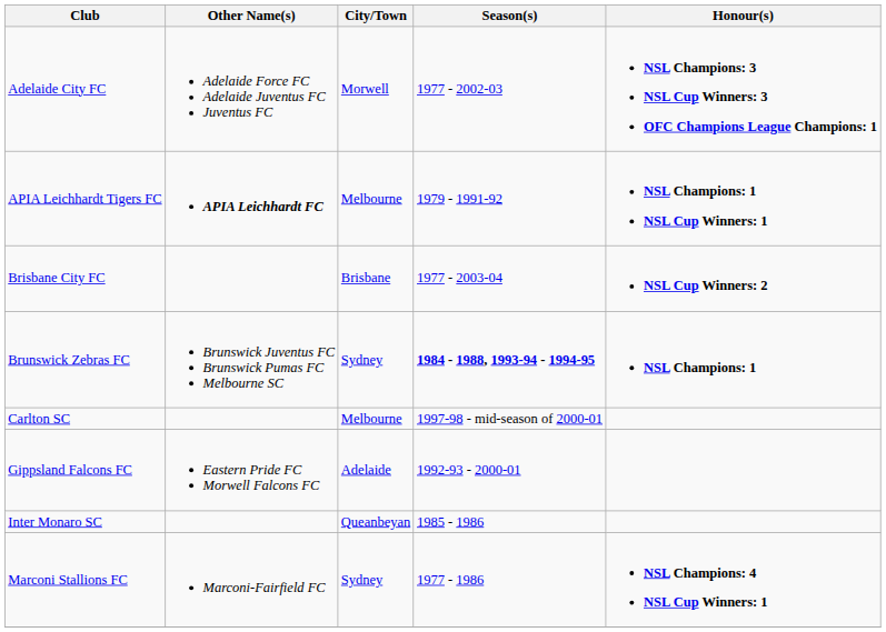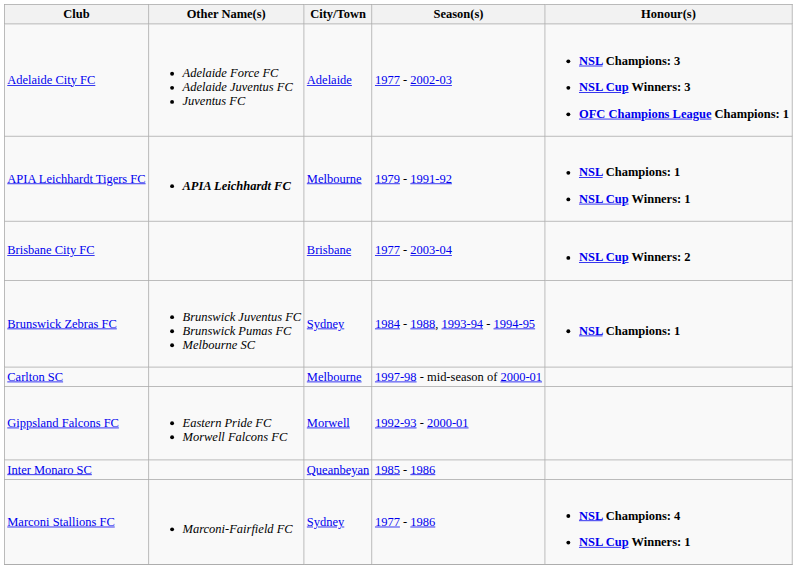Adelaide City FC | City/Town: Morwell -> Adelaide
Brunswick Zebras FC | Season(s): bold -> normal
Gippsland Falcons FC | City/Town: Adelaide -> Morwell
